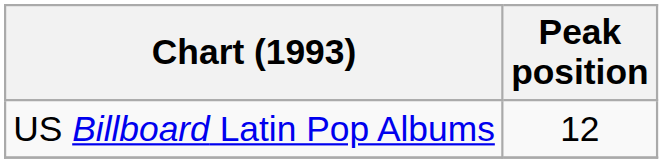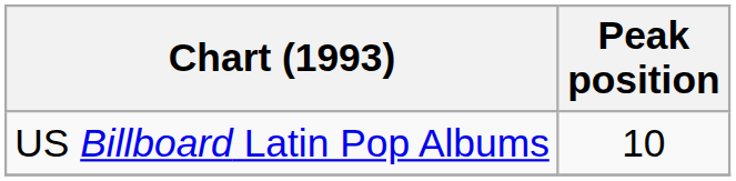US Billboard Latin Pop Albums | Peak position: 12 -> 10
